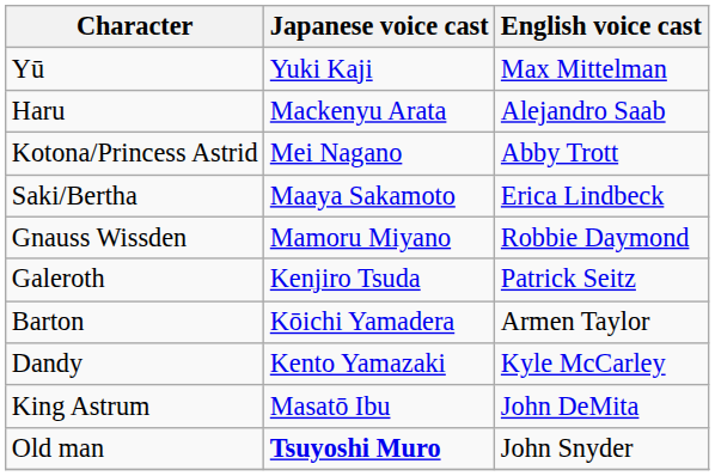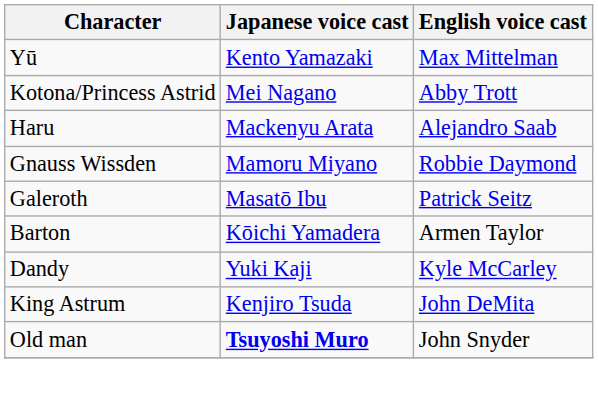Yū | Japanese voice cast: Yuki Kaji -> Kento Yamazaki
rows swapped: Haru <-> Kotona/Princess Astrid
- row: Saki/Bertha | Maaya Sakamoto | Erica Lindbeck
Galeroth | Japanese voice cast: Kenjiro Tsuda -> Masatō Ibu
Dandy | Japanese voice cast: Kento Yamazaki -> Yuki Kaji
King Astrum | Japanese voice cast: Masatō Ibu -> Kenjiro Tsuda
